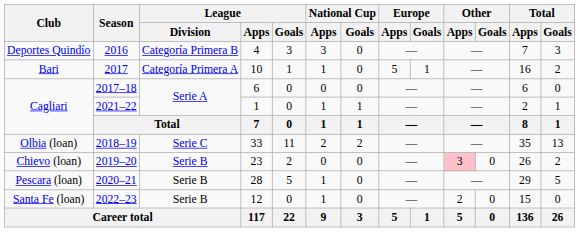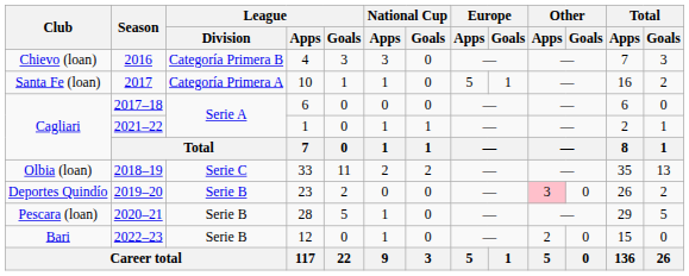2016 | Club: Deportes Quindío -> Chievo (loan)
2017 | Club: Bari -> Santa Fe (loan)
2019–20 | Club: Chievo (loan) -> Deportes Quindío
2022–23 | Club: Santa Fe (loan) -> Bari
